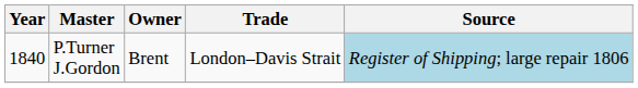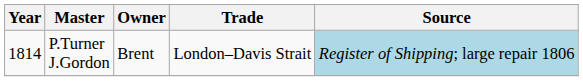P.Turner J.Gordon | Year: 1840 -> 1814
